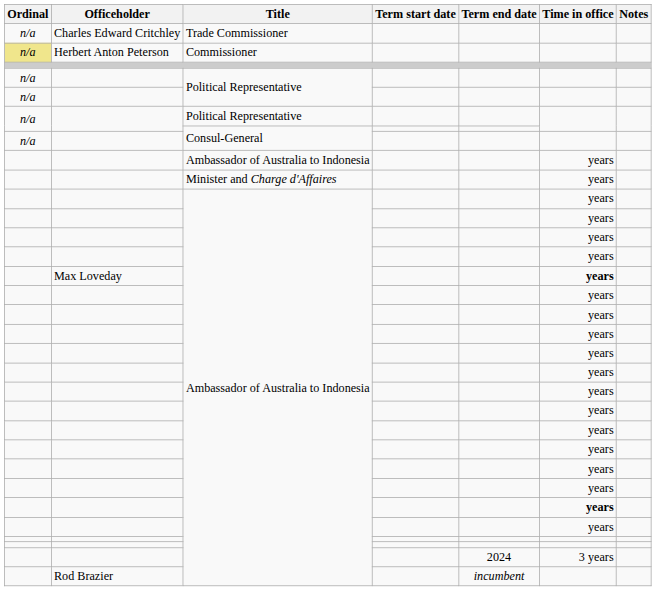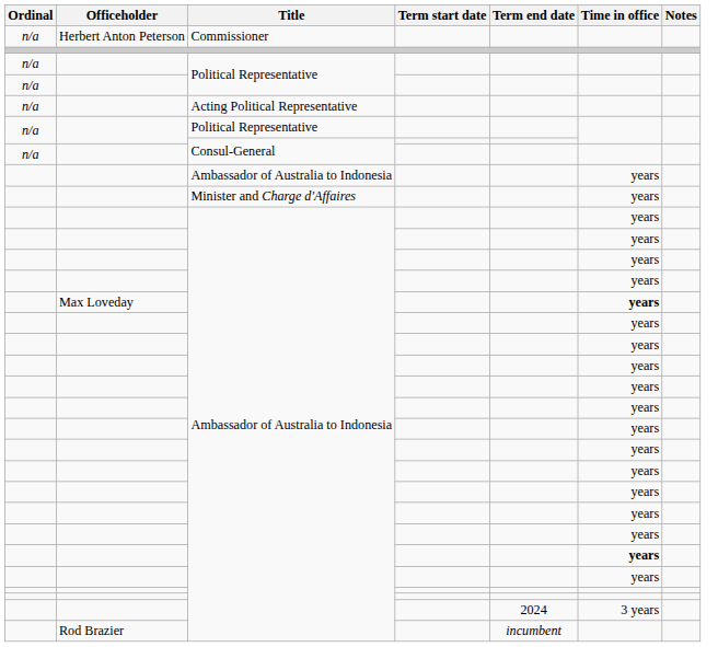- row: n/a | Charles Edward Critchley | Trade Commissioner
Commissioner | Ordinal: khaki background -> no background
+ row: n/a | Acting Political Representative
